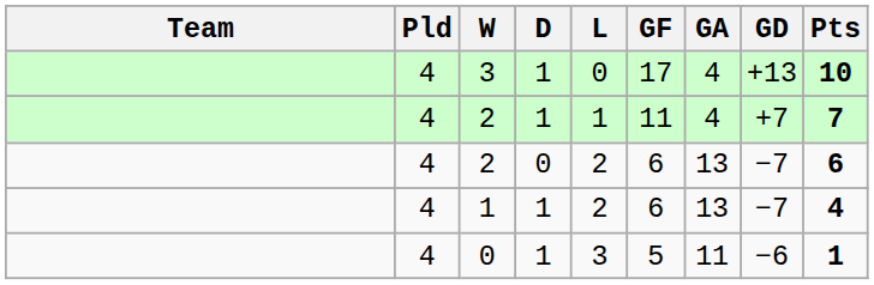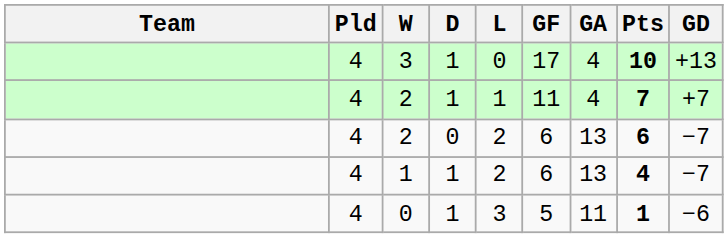columns swapped: GD <-> Pts
